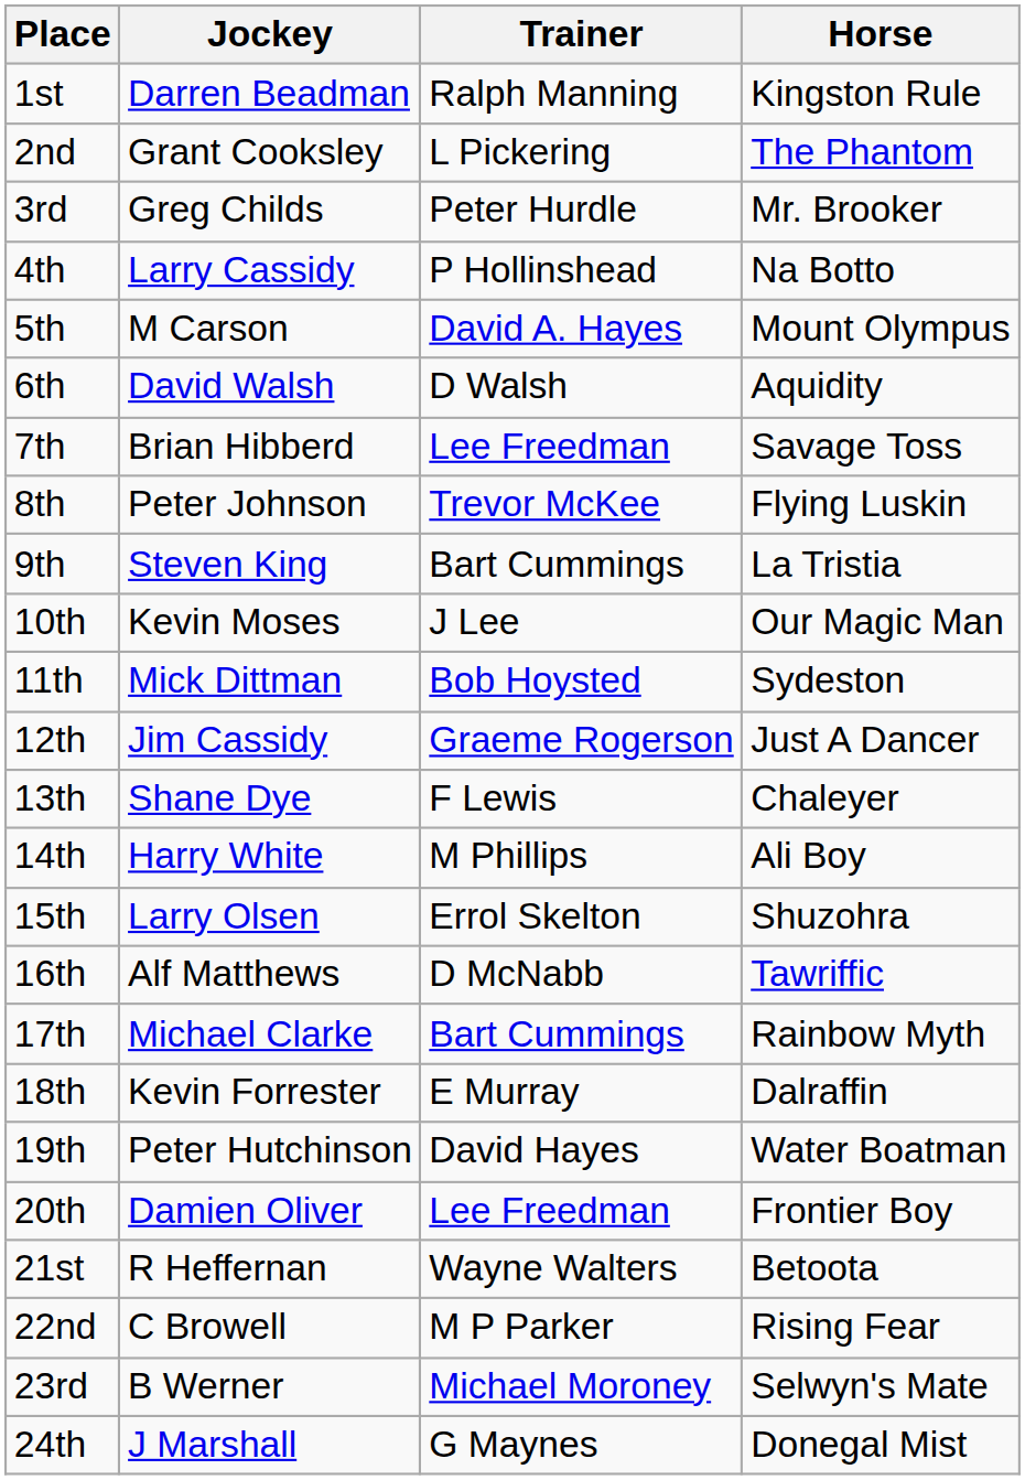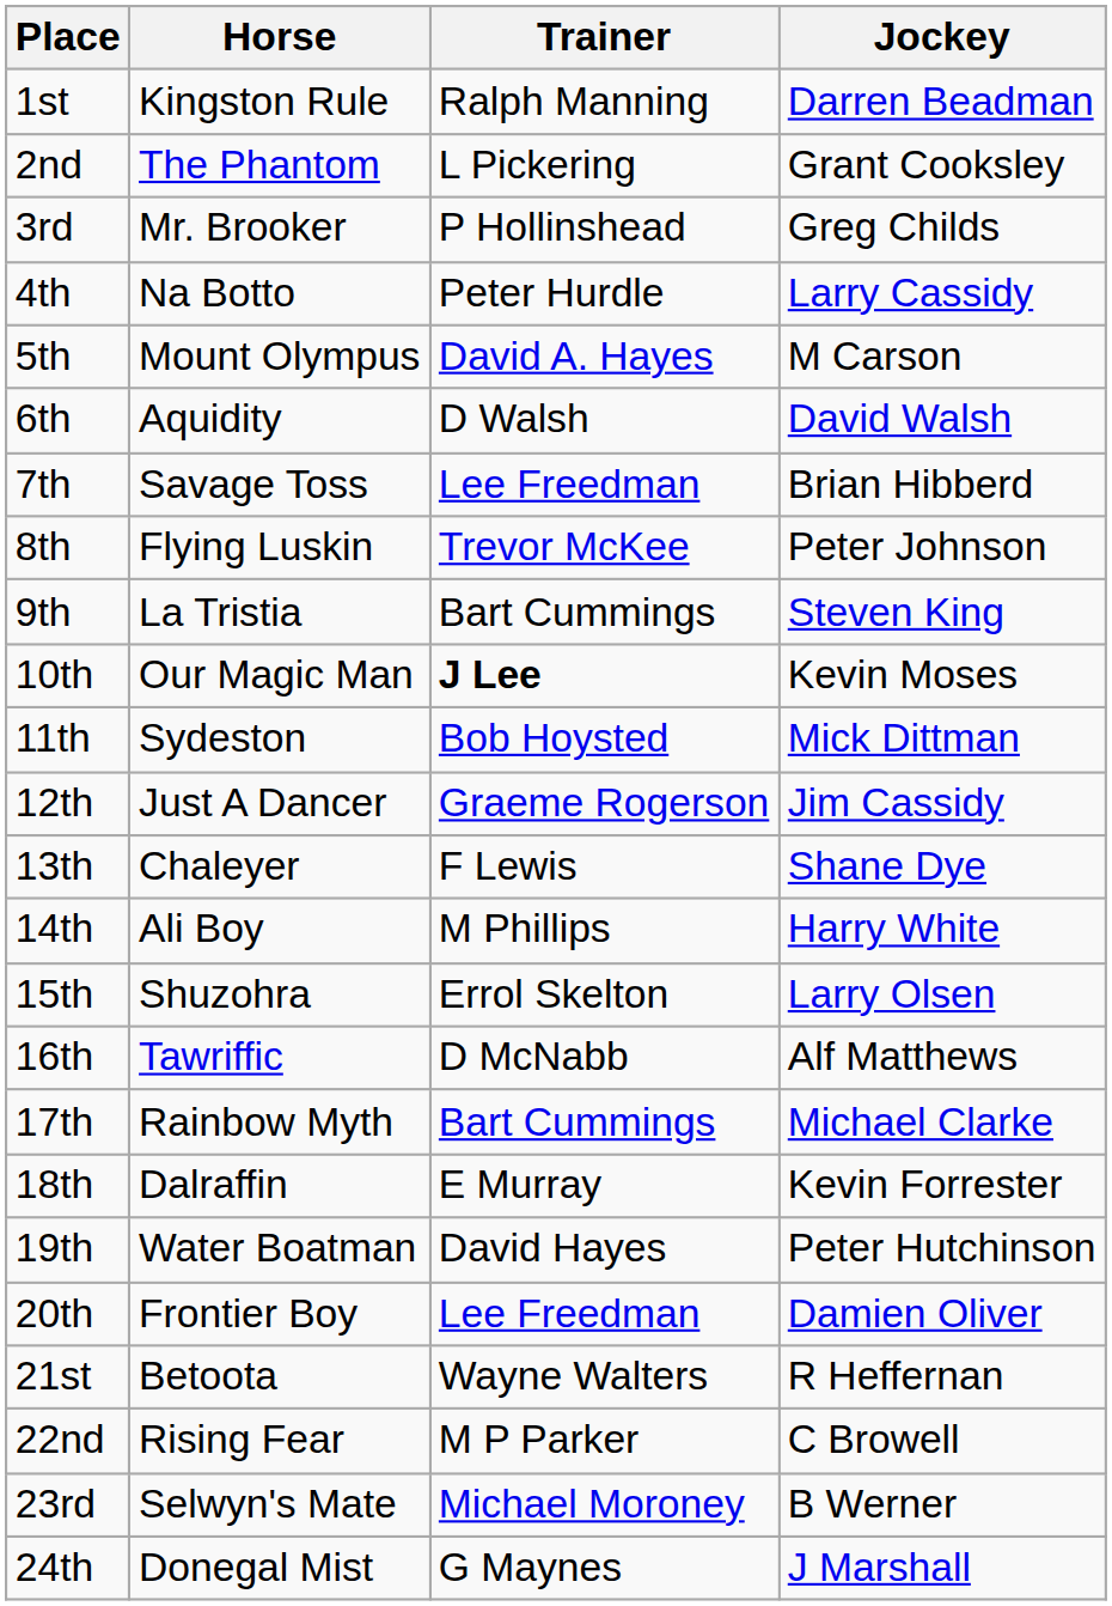columns swapped: Horse <-> Jockey
3rd | Trainer: Peter Hurdle -> P Hollinshead
4th | Trainer: P Hollinshead -> Peter Hurdle
10th | Trainer: normal -> bold
